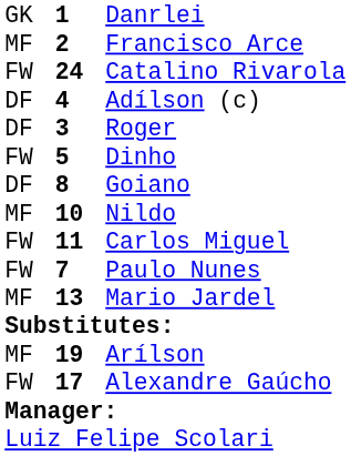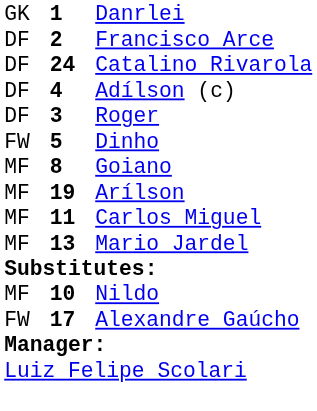Francisco Arce | column 1: MF -> DF
Catalino Rivarola | column 1: FW -> DF
Goiano | column 1: DF -> MF
rows swapped: Arílson <-> Nildo
Carlos Miguel | column 1: FW -> MF
- row: FW | 7 | Paulo Nunes
